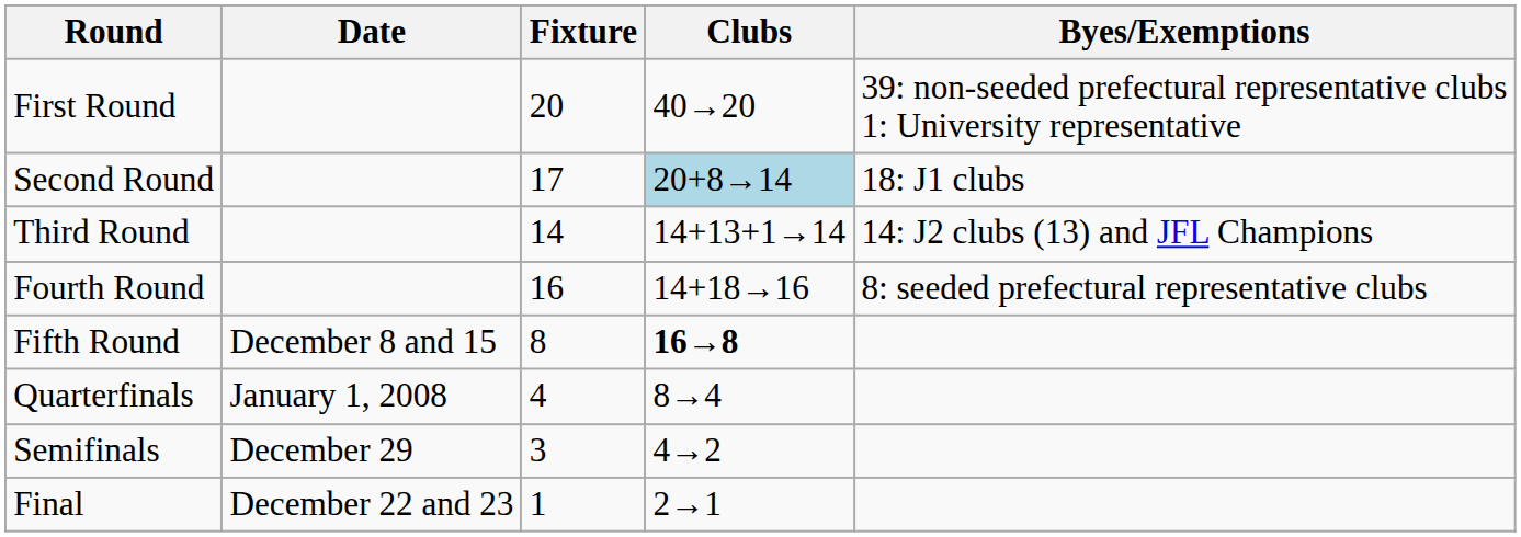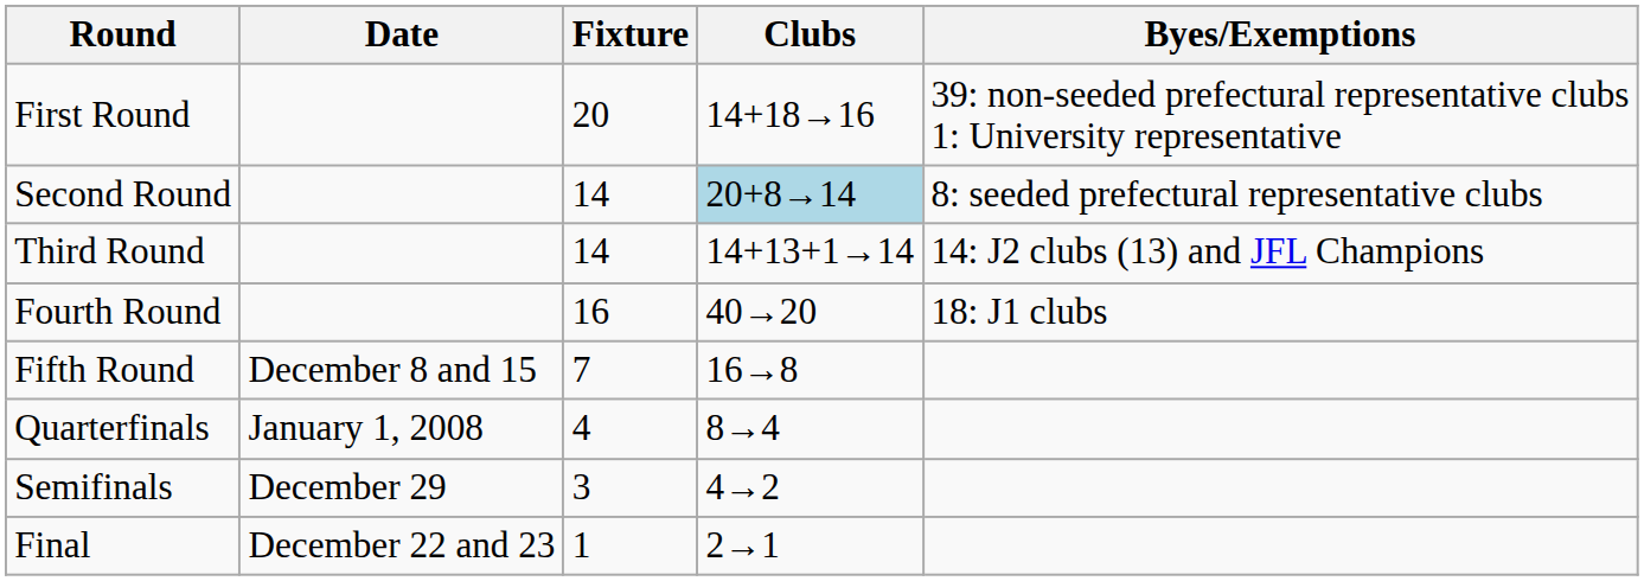First Round | Clubs: 40→20 -> 14+18→16
Second Round | Fixture: 17 -> 14
Second Round | Byes/Exemptions: 18: J1 clubs -> 8: seeded prefectural representative clubs
Fourth Round | Clubs: 14+18→16 -> 40→20
Fourth Round | Byes/Exemptions: 8: seeded prefectural representative clubs -> 18: J1 clubs
Fifth Round | Fixture: 8 -> 7
Fifth Round | Clubs: bold -> normal
